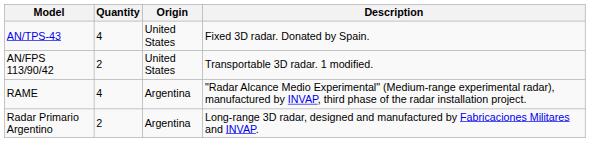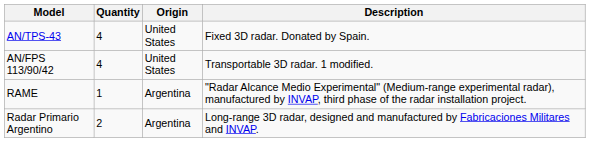AN/FPS 113/90/42 | Quantity: 2 -> 4
RAME | Quantity: 4 -> 1
